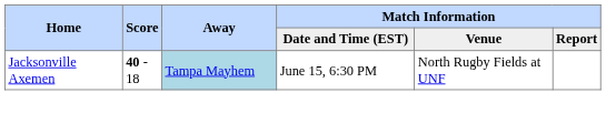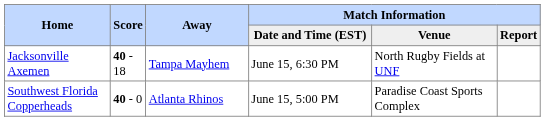Jacksonville Axemen | Away: lightblue background -> no background
+ row: Southwest Florida Copperheads | 40 - 0 | Atlanta Rhinos | June 15, 5:00 PM | Paradise Coast Sports Complex
